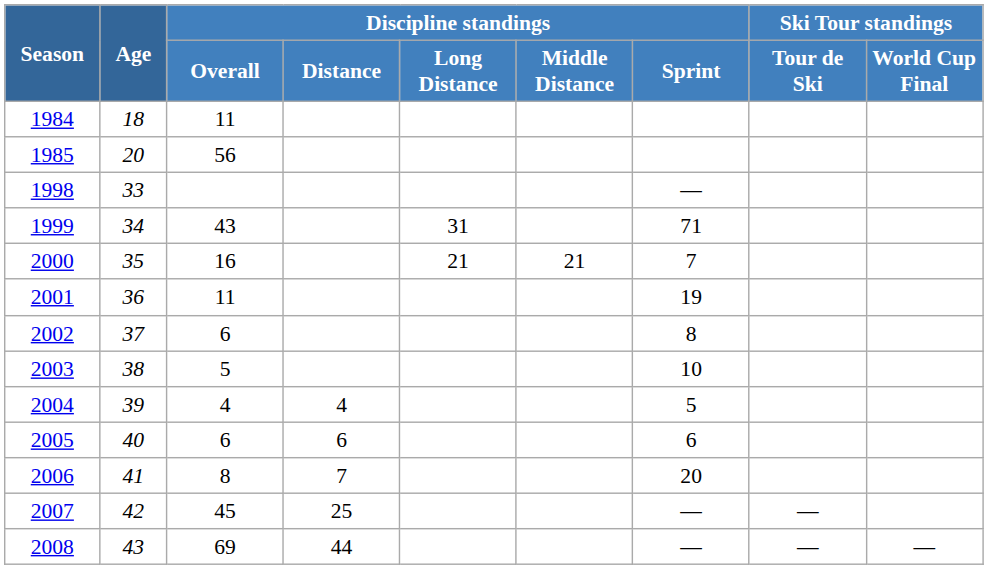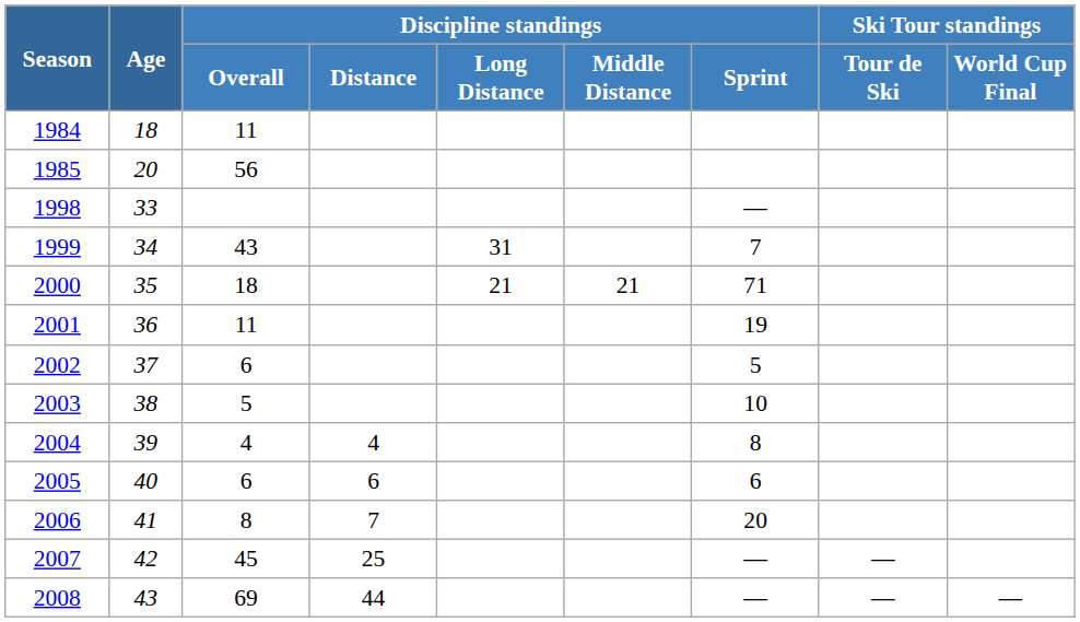1999 | Discipline standings / Sprint: 71 -> 7
2000 | Discipline standings / Overall: 16 -> 18
2000 | Discipline standings / Sprint: 7 -> 71
2002 | Discipline standings / Sprint: 8 -> 5
2004 | Discipline standings / Sprint: 5 -> 8
